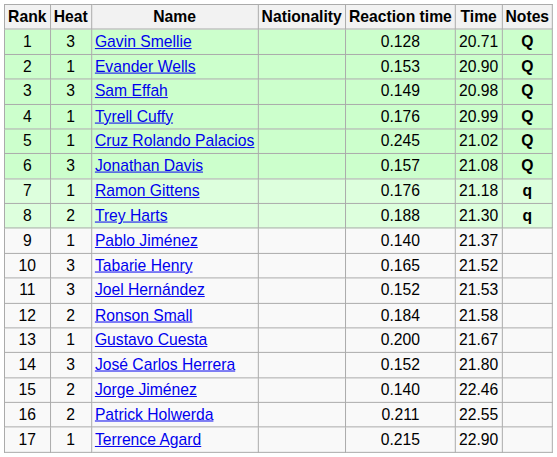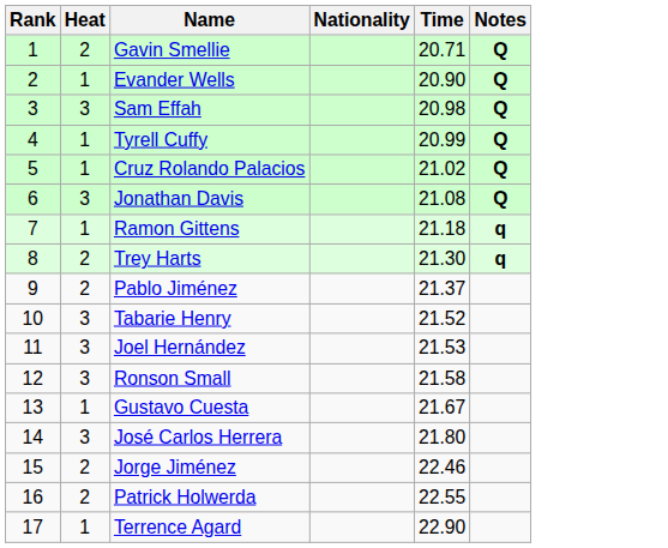- column: Reaction time | 0.128 | 0.153 | 0.149 | 0.176 | 0.245 | 0.157 | 0.176 | 0.188 | 0.140 | 0.165 | 0.152 | 0.184 | 0.200 | 0.152 | 0.140 | 0.211 | 0.215
Gavin Smellie | Heat: 3 -> 2
Pablo Jiménez | Heat: 1 -> 2
Ronson Small | Heat: 2 -> 3
